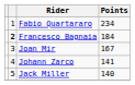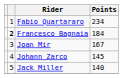Johann Zarco | Points: 141 -> 145
